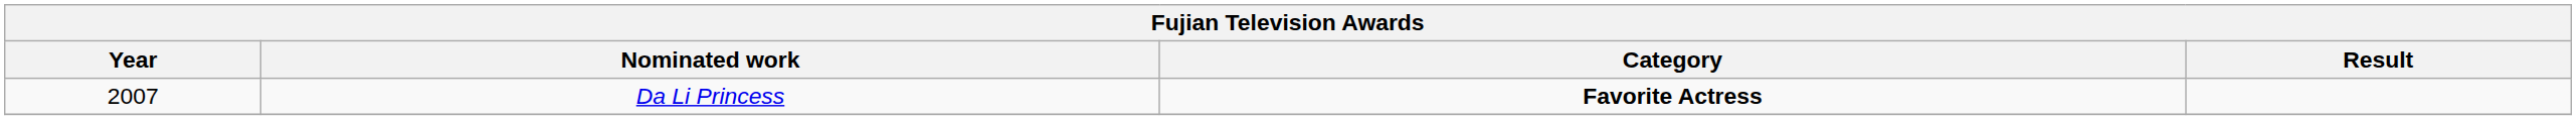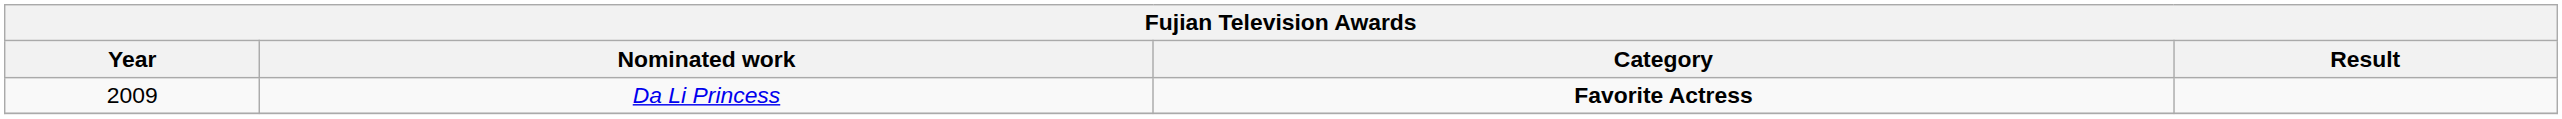Da Li Princess | Year: 2007 -> 2009
